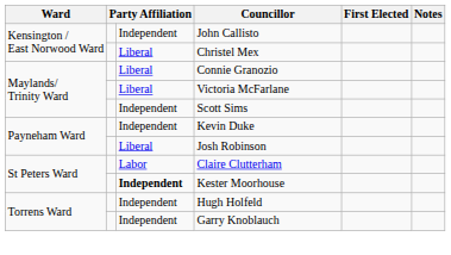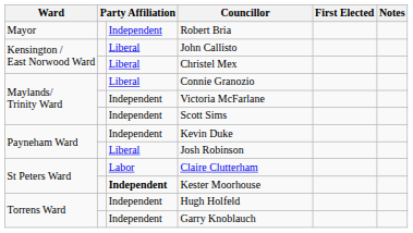+ row: Mayor | Independent | Robert Bria
John Callisto | column 3: Independent -> Liberal
Victoria McFarlane | column 3: Liberal -> Independent
